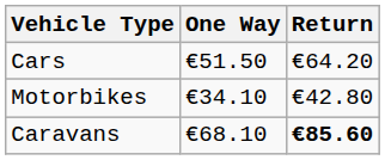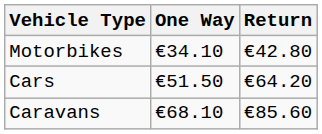rows swapped: Cars <-> Motorbikes
Caravans | Return: bold -> normal
